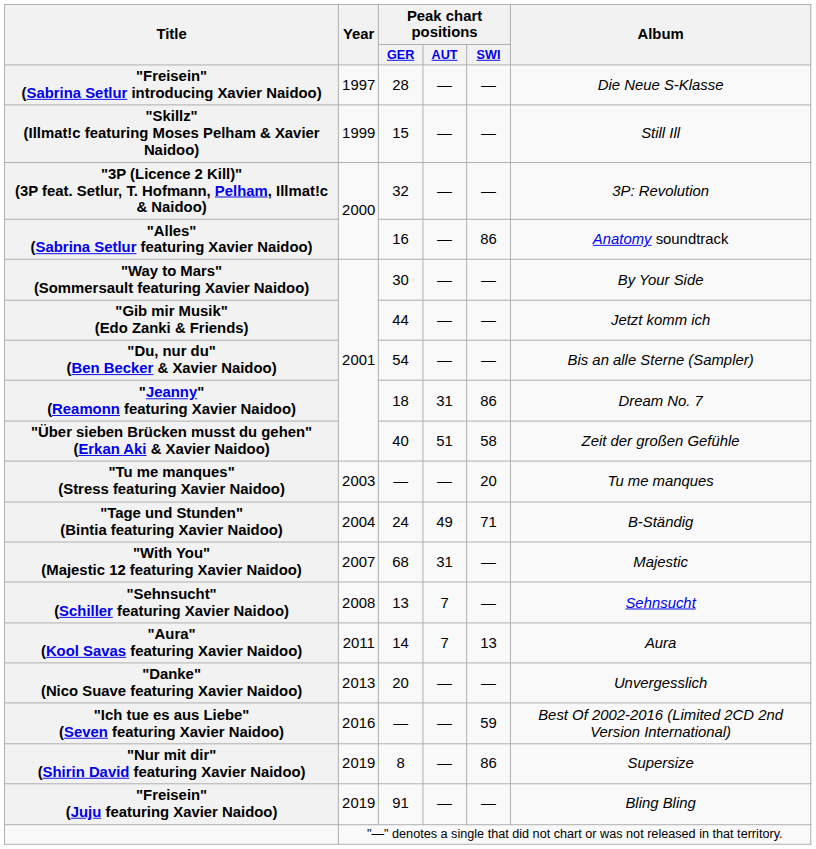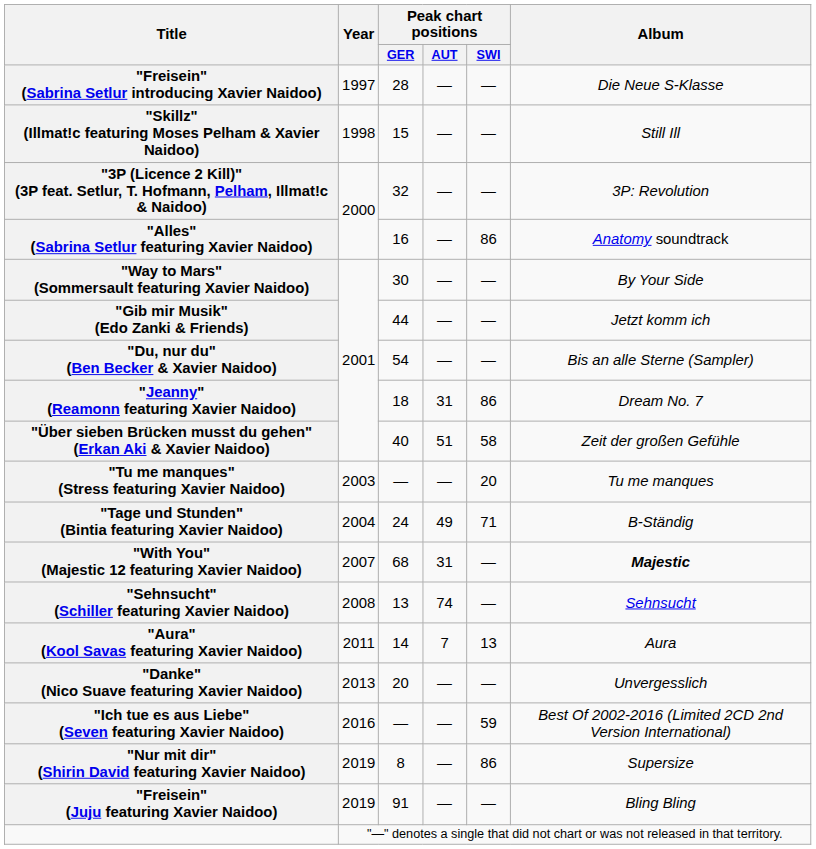"Skillz" (Illmat!c featuring Moses Pelham & Xavier Naidoo) | Year: 1999 -> 1998
"With You" (Majestic 12 featuring Xavier Naidoo) | Album: normal -> bold
"Sehnsucht" (Schiller featuring Xavier Naidoo) | Peak chart positions / AUT: 7 -> 74
